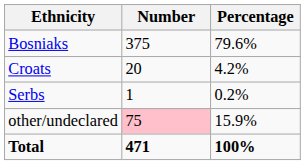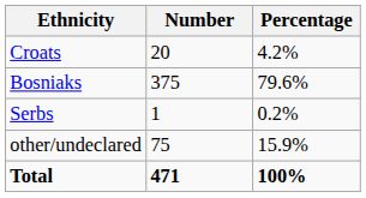rows swapped: Bosniaks <-> Croats
other/undeclared | Number: pink background -> no background
